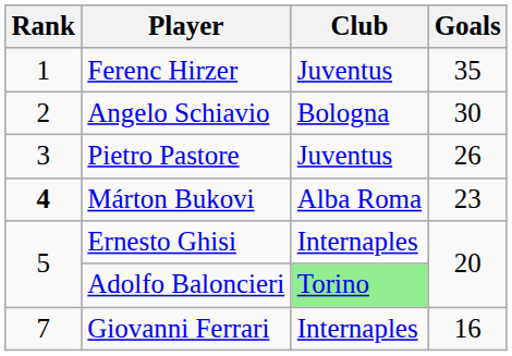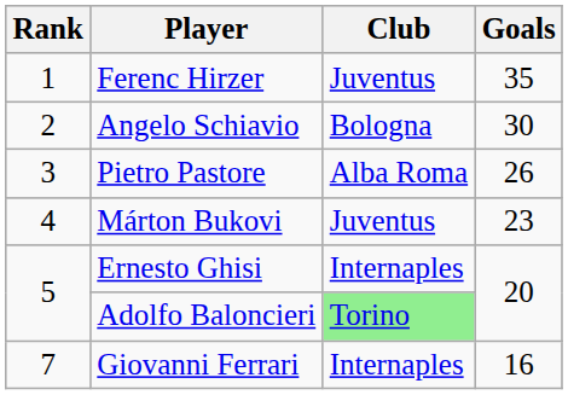Pietro Pastore | Club: Juventus -> Alba Roma
Márton Bukovi | Rank: bold -> normal
Márton Bukovi | Club: Alba Roma -> Juventus
